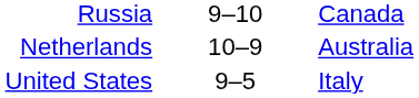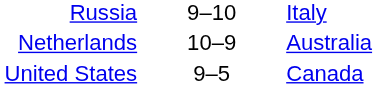Russia | column 3: Canada -> Italy
United States | column 3: Italy -> Canada
